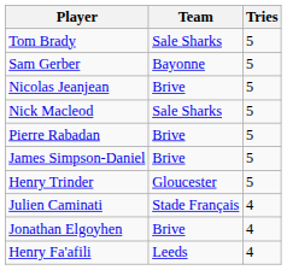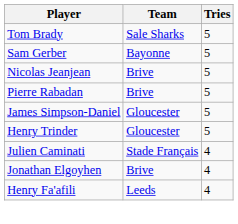- row: Nick Macleod | Sale Sharks | 5
James Simpson-Daniel | Team: Brive -> Gloucester
